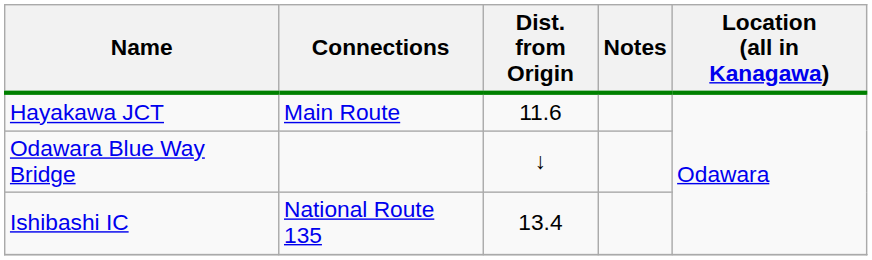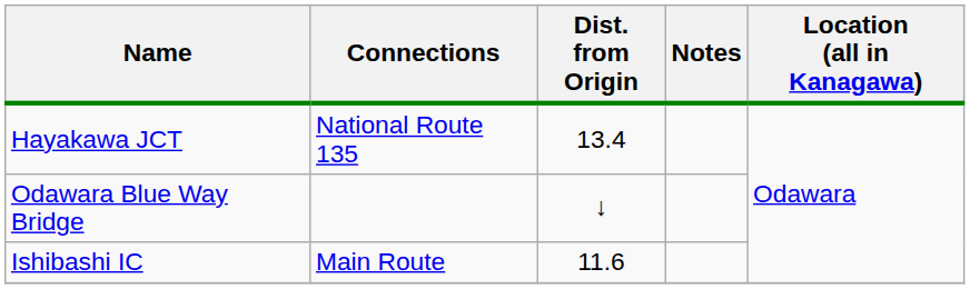Hayakawa JCT | Connections: Main Route -> National Route 135
Hayakawa JCT | Dist. from Origin: 11.6 -> 13.4
Ishibashi IC | Connections: National Route 135 -> Main Route
Ishibashi IC | Dist. from Origin: 13.4 -> 11.6
